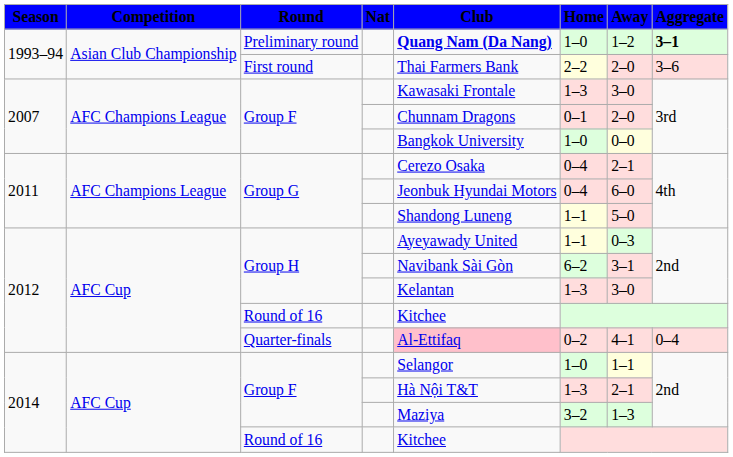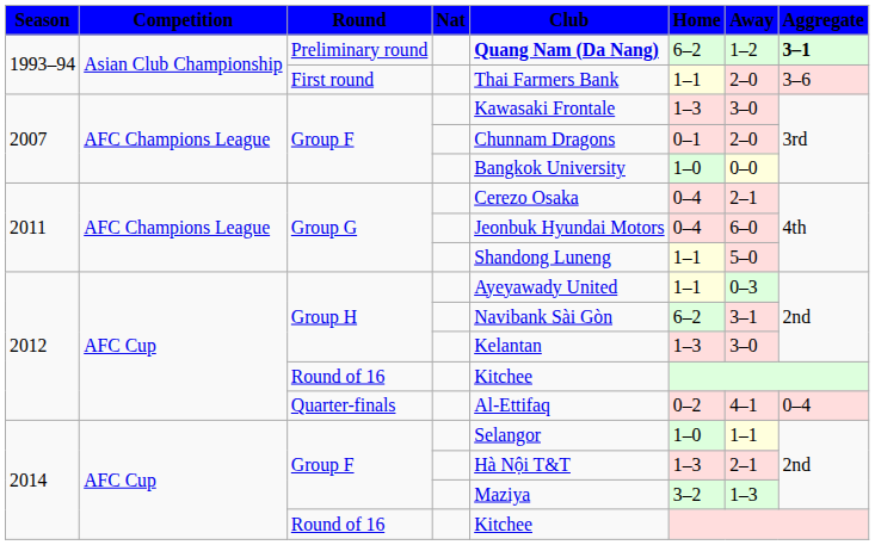Preliminary round | Home: 1–0 -> 6–2
First round | Home: 2–2 -> 1–1
Quarter-finals | Club: pink background -> no background
